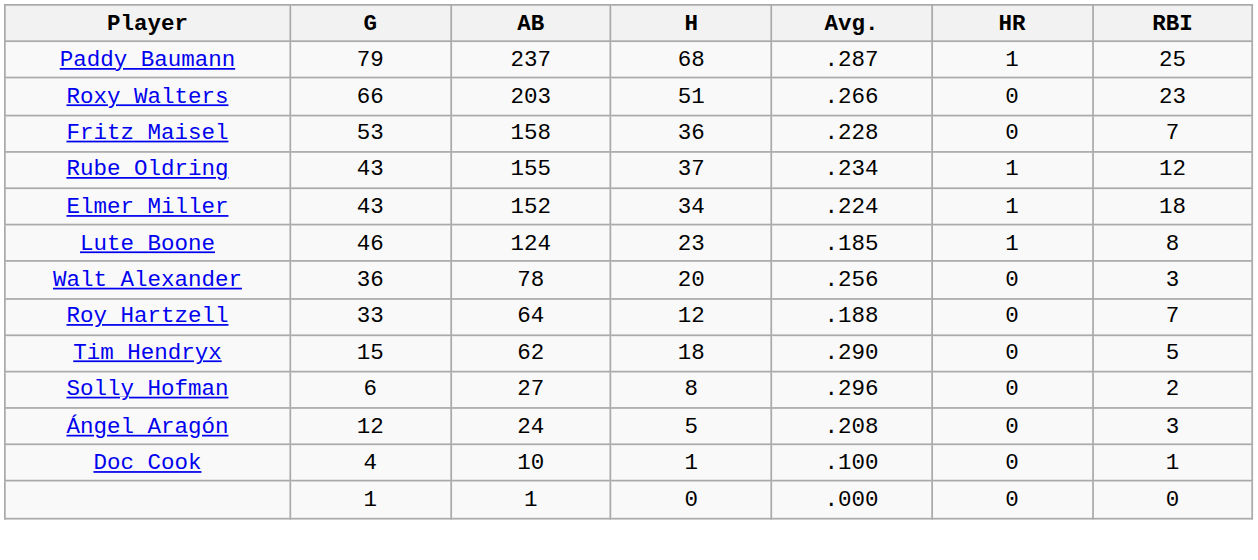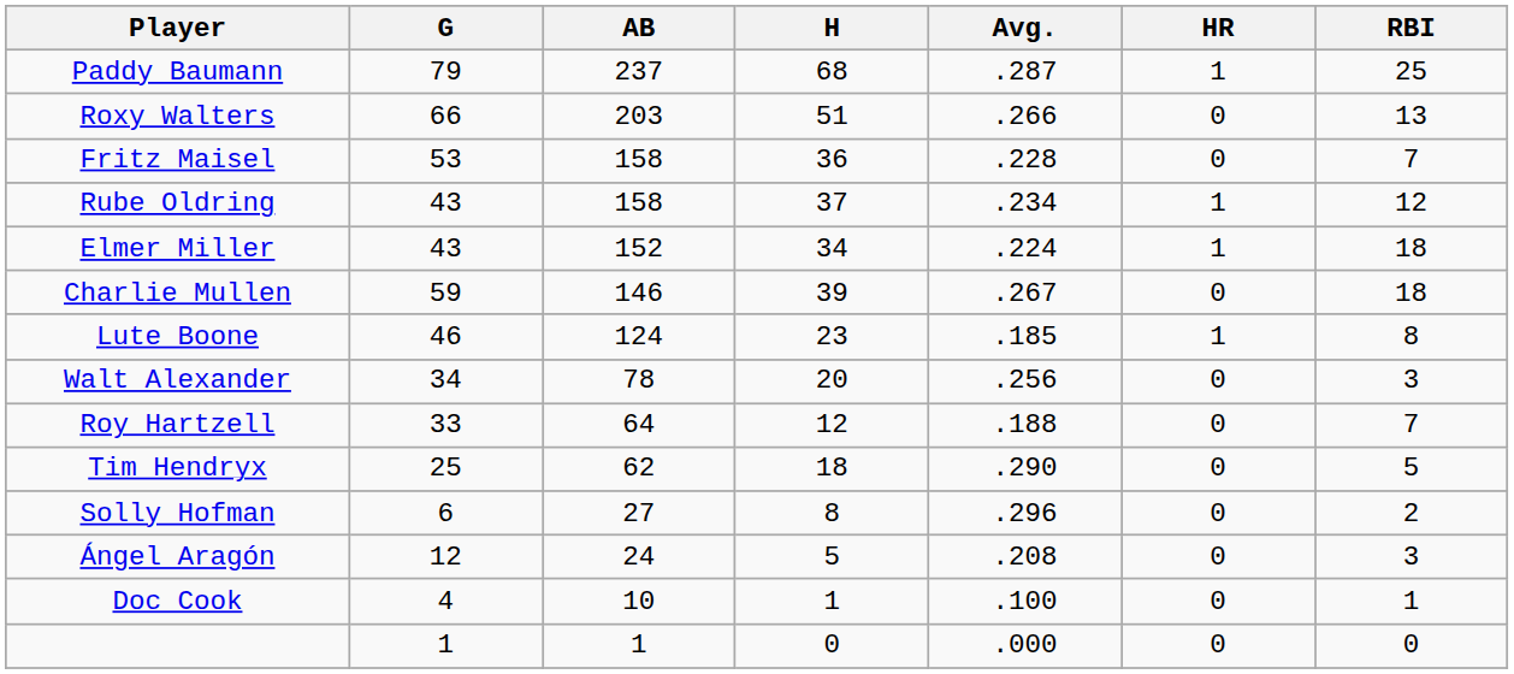Roxy Walters | RBI: 23 -> 13
Rube Oldring | AB: 155 -> 158
+ row: Charlie Mullen | 59 | 146 | 39 | .267 | 0 | 18
Walt Alexander | G: 36 -> 34
Tim Hendryx | G: 15 -> 25
